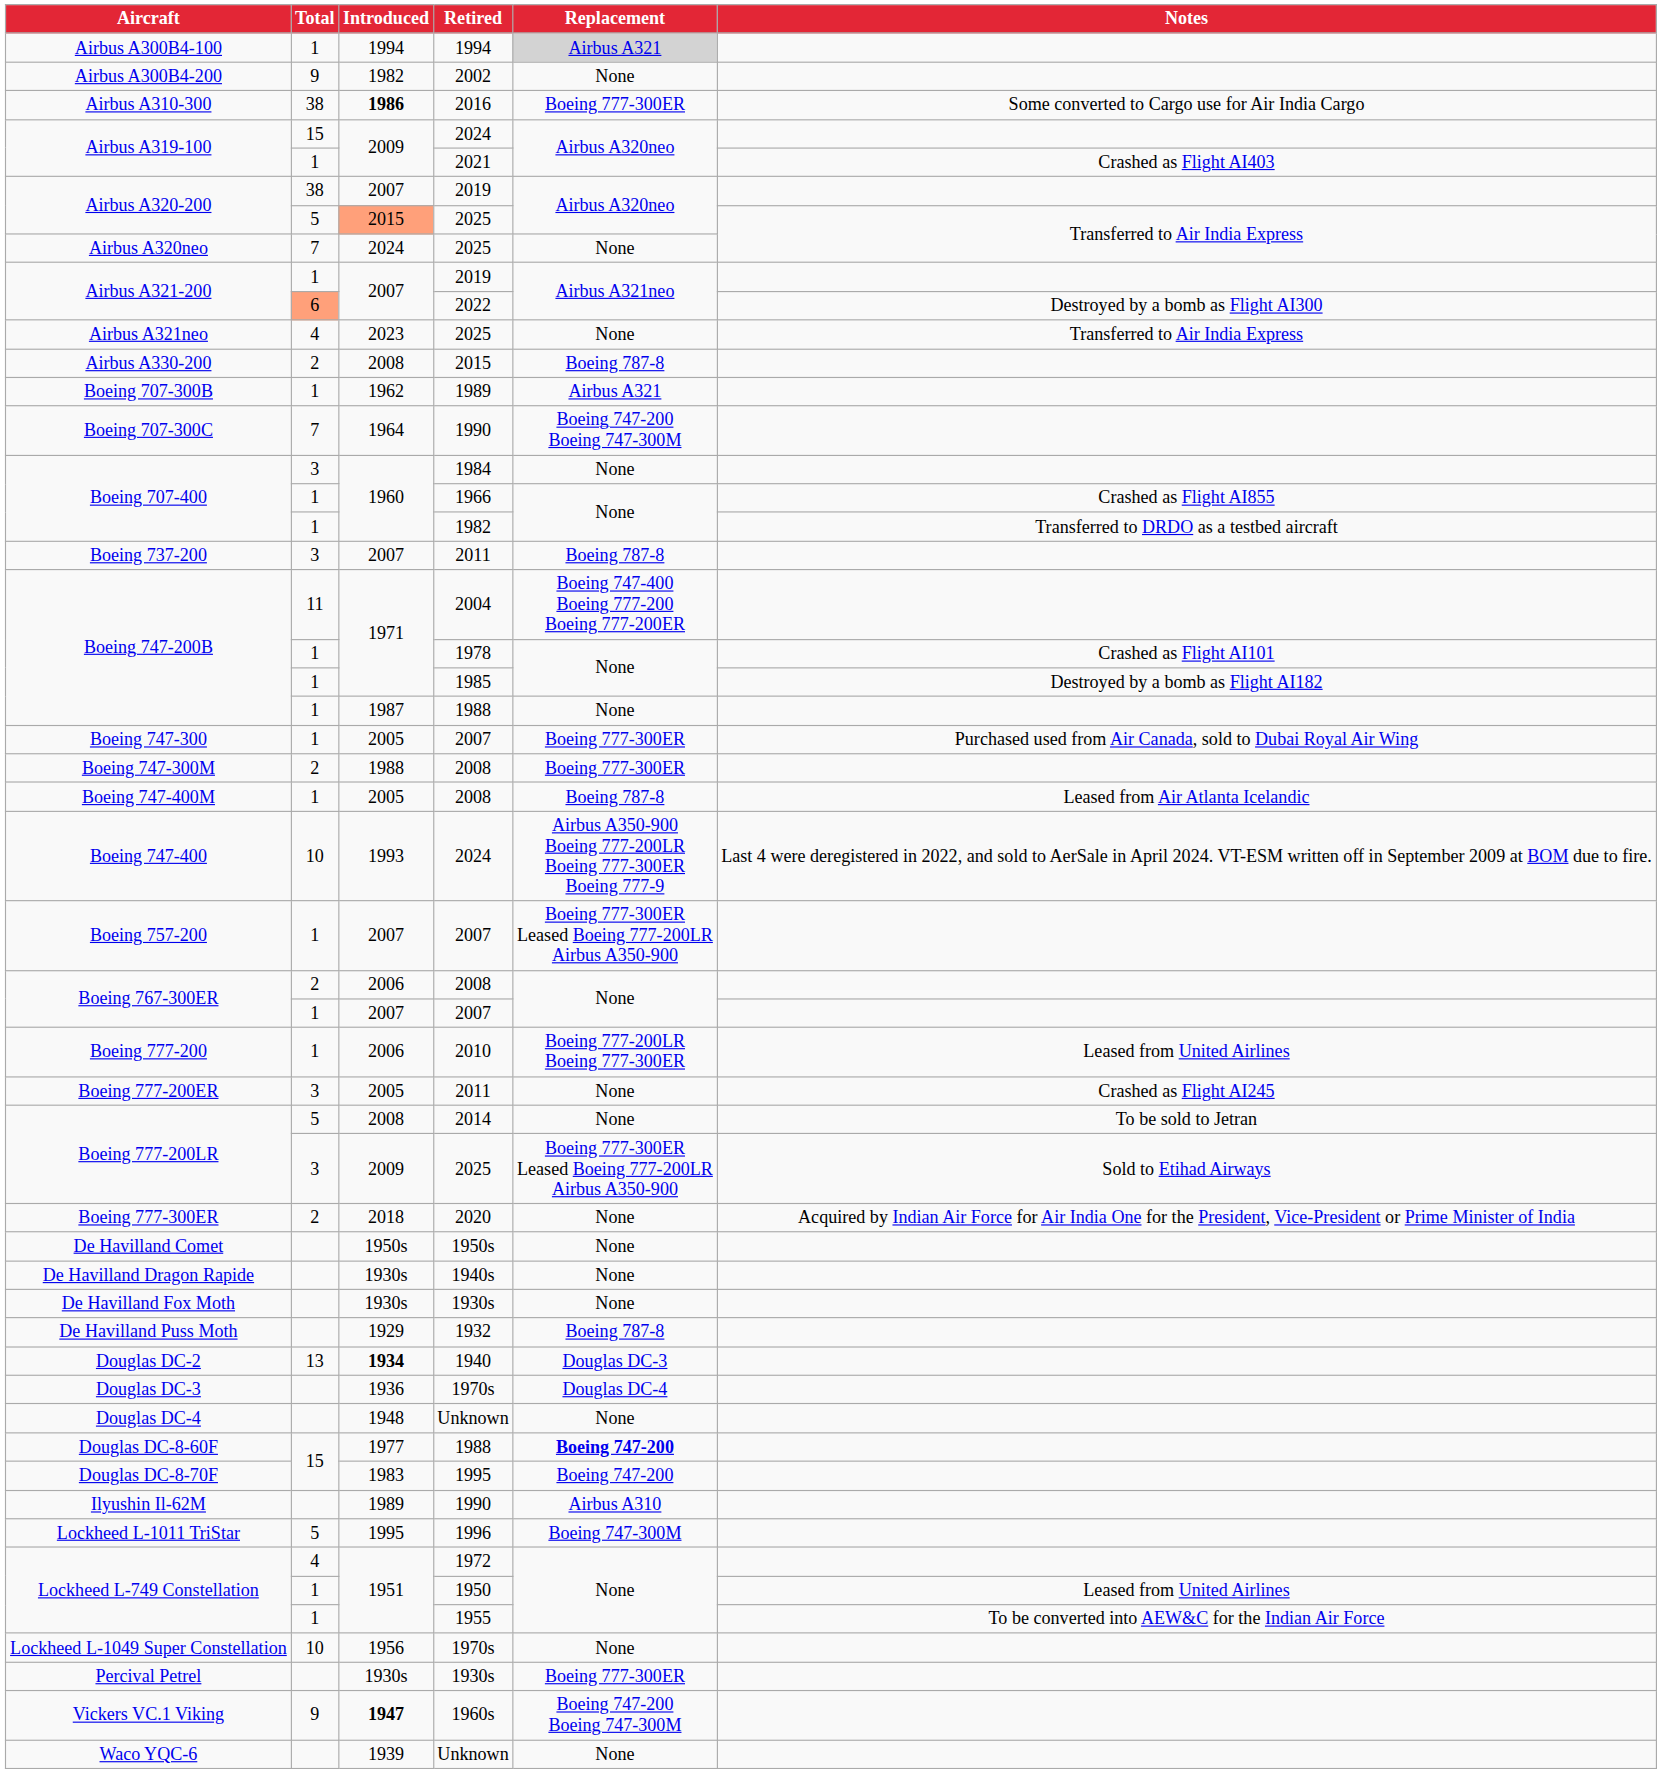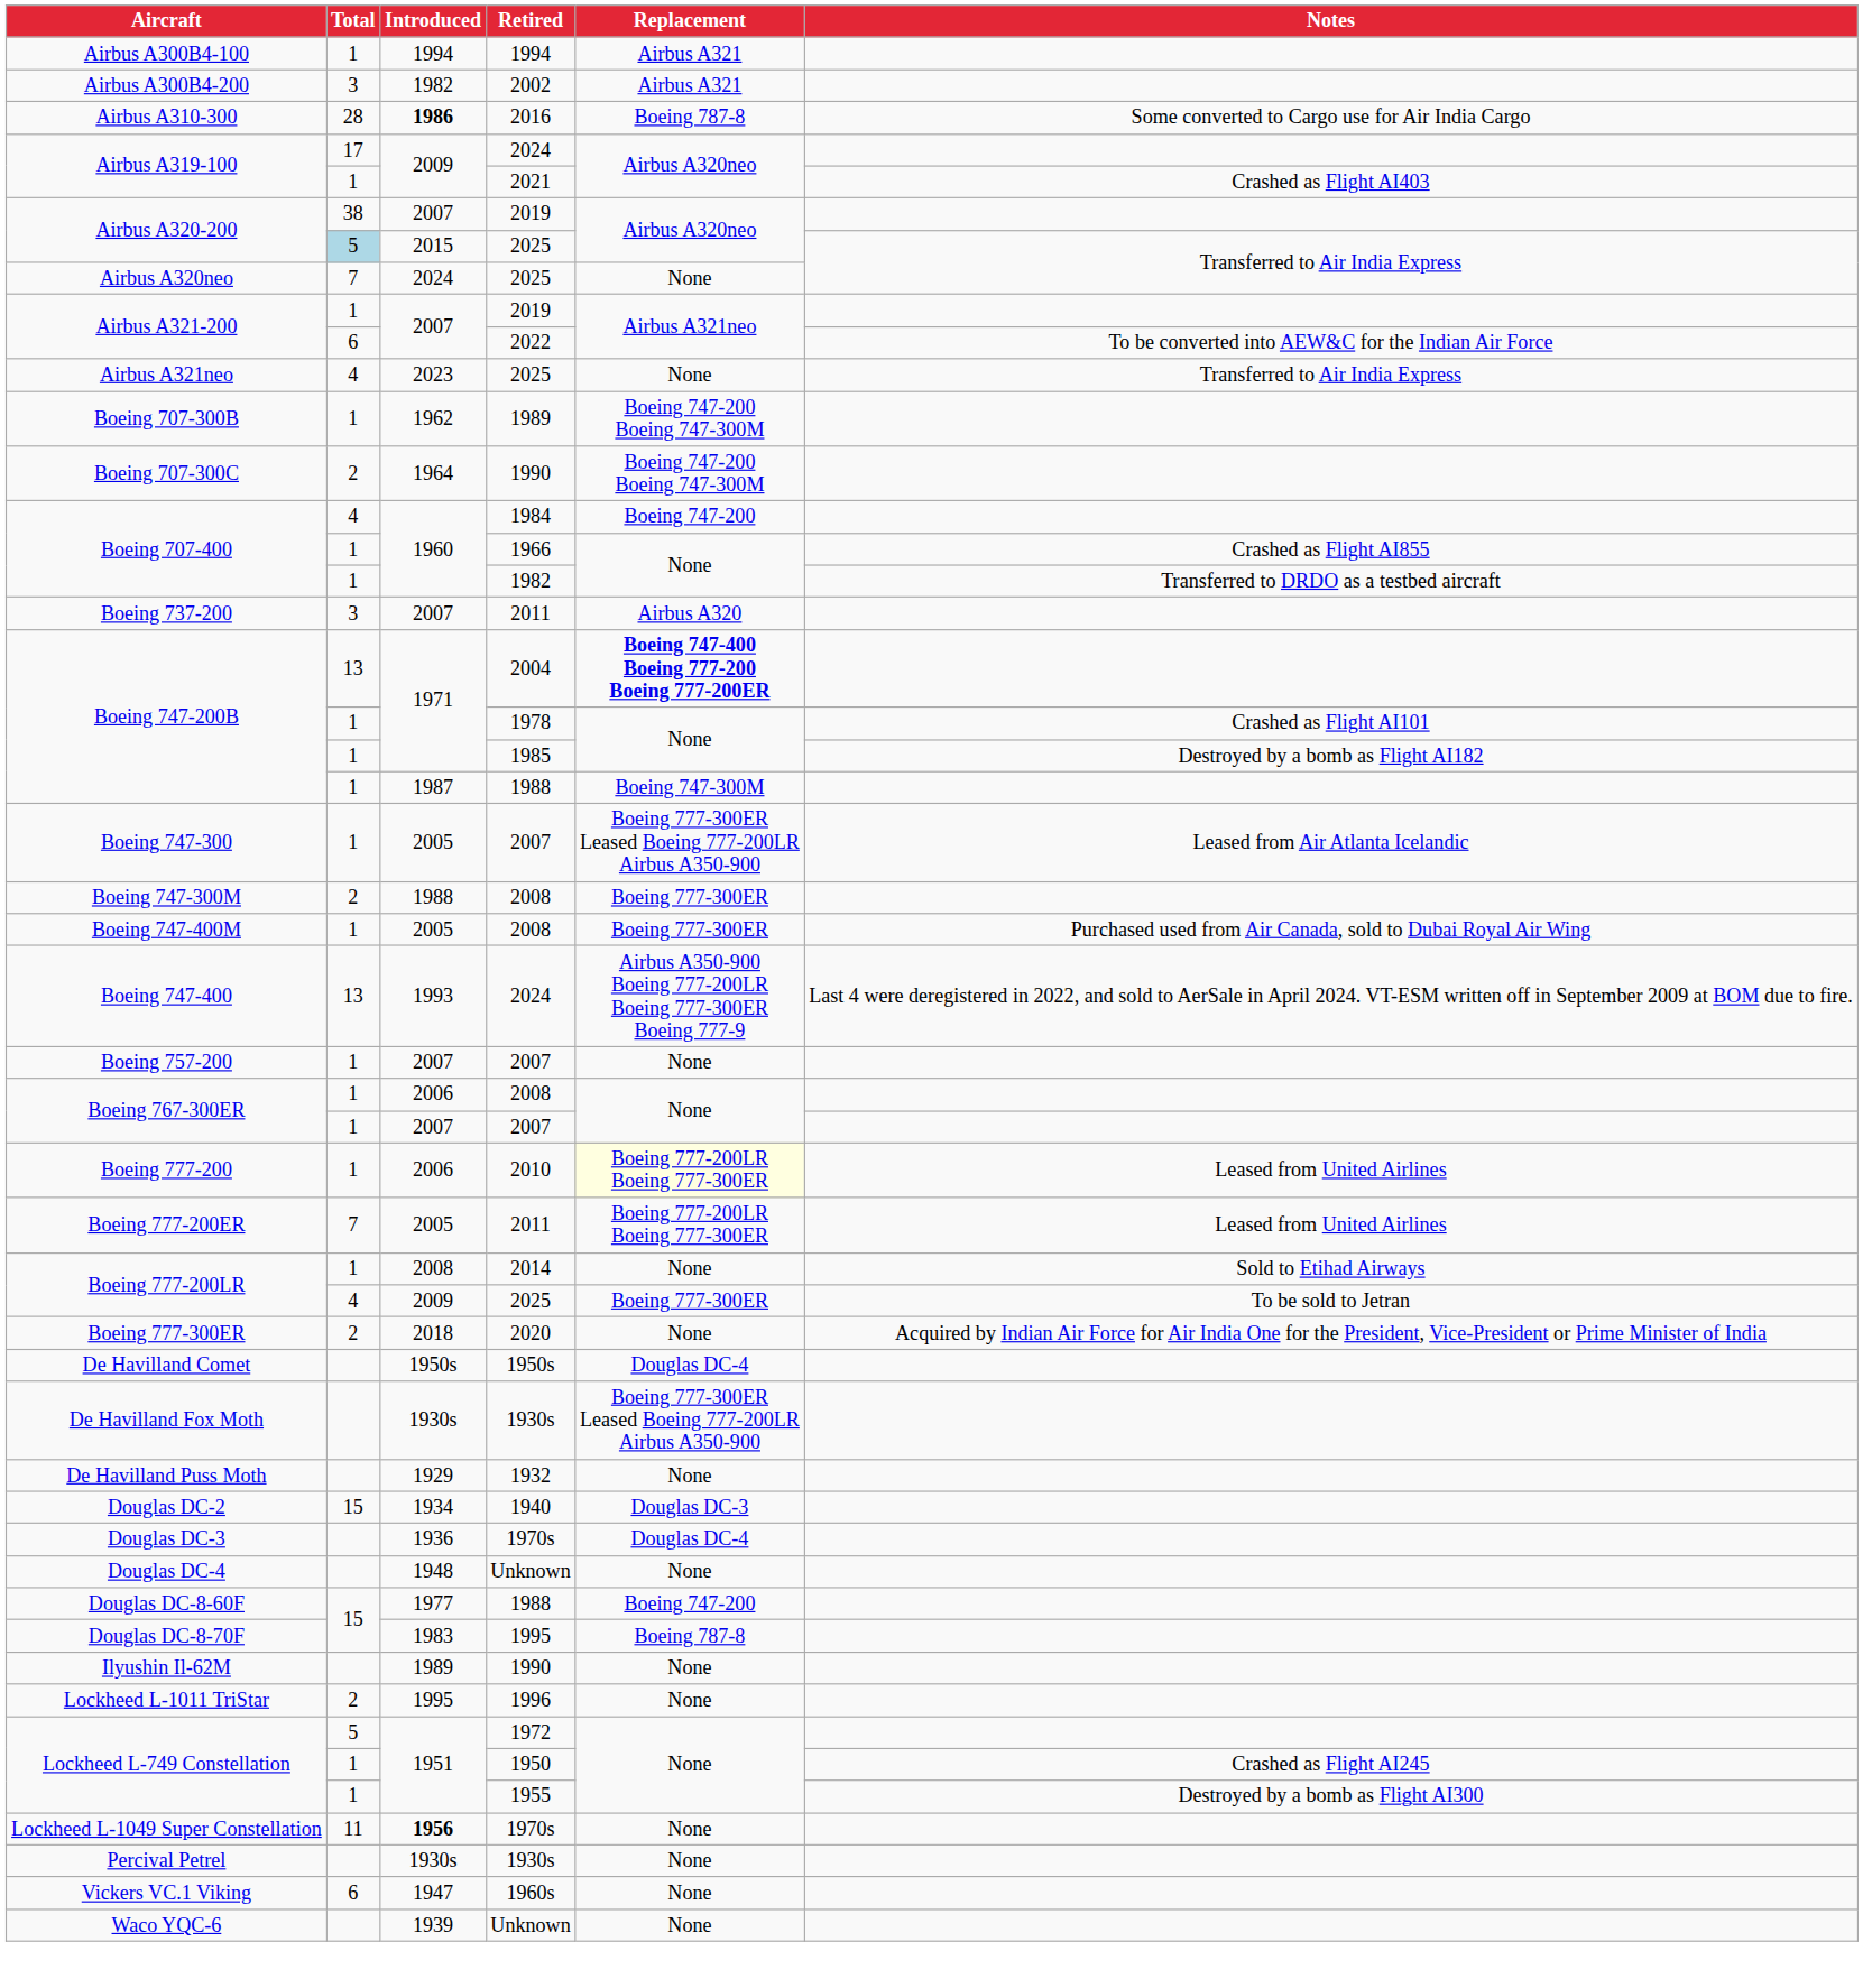Airbus A300B4-100 | Replacement: lightgrey background -> no background
Airbus A300B4-200 | Total: 9 -> 3
Airbus A300B4-200 | Replacement: None -> Airbus A321
Airbus A310-300 | Total: 38 -> 28
Airbus A310-300 | Replacement: Boeing 777-300ER -> Boeing 787-8
Airbus A319-100 / 2024 | Total: 15 -> 17
Airbus A320-200 / 2025 | Total: no background -> lightblue background
Airbus A320-200 / 2025 | Introduced: lightsalmon background -> no background
Airbus A321-200 / 2022 | Total: lightsalmon background -> no background
Airbus A321-200 / 2022 | Notes: Destroyed by a bomb as Flight AI300 -> To be converted into AEW&C for the Indian Air Force
- row: Airbus A330-200 | 2 | 2008 | 2015 | Boeing 787-8
Boeing 707-300B | Replacement: Airbus A321 -> Boeing 747-200 Boeing 747-300M
Boeing 707-300C | Total: 7 -> 2
Boeing 707-400 / 1984 | Total: 3 -> 4
Boeing 707-400 / 1984 | Replacement: None -> Boeing 747-200
Boeing 737-200 | Replacement: Boeing 787-8 -> Airbus A320
Boeing 747-200B / 2004 | Total: 11 -> 13
Boeing 747-200B / 2004 | Replacement: normal -> bold
Boeing 747-200B / 1988 | Replacement: None -> Boeing 747-300M
Boeing 747-300 | Replacement: Boeing 777-300ER -> Boeing 777-300ER Leased Boeing 777-200LR Airbus A350-900
Boeing 747-300 | Notes: Purchased used from Air Canada, sold to Dubai Royal Air Wing -> Leased from Air Atlanta Icelandic
Boeing 747-400M | Replacement: Boeing 787-8 -> Boeing 777-300ER
Boeing 747-400M | Notes: Leased from Air Atlanta Icelandic -> Purchased used from Air Canada, sold to Dubai Royal Air Wing
Boeing 747-400 | Total: 10 -> 13
Boeing 757-200 | Replacement: Boeing 777-300ER Leased Boeing 777-200LR Airbus A350-900 -> None
Boeing 767-300ER / 2008 | Total: 2 -> 1
Boeing 777-200 | Replacement: no background -> lightyellow background
Boeing 777-200ER | Total: 3 -> 7
Boeing 777-200ER | Replacement: None -> Boeing 777-200LR Boeing 777-300ER
Boeing 777-200ER | Notes: Crashed as Flight AI245 -> Leased from United Airlines
Boeing 777-200LR / 2014 | Total: 5 -> 1
Boeing 777-200LR / 2014 | Notes: To be sold to Jetran -> Sold to Etihad Airways
Boeing 777-200LR / 2025 | Total: 3 -> 4
Boeing 777-200LR / 2025 | Replacement: Boeing 777-300ER Leased Boeing 777-200LR Airbus A350-900 -> Boeing 777-300ER
Boeing 777-200LR / 2025 | Notes: Sold to Etihad Airways -> To be sold to Jetran
De Havilland Comet | Replacement: None -> Douglas DC-4
- row: De Havilland Dragon Rapide | 1930s | 1940s | None
De Havilland Fox Moth | Replacement: None -> Boeing 777-300ER Leased Boeing 777-200LR Airbus A350-900
De Havilland Puss Moth | Replacement: Boeing 787-8 -> None
Douglas DC-2 | Total: 13 -> 15
Douglas DC-2 | Introduced: bold -> normal
Douglas DC-8-60F | Replacement: bold -> normal
Douglas DC-8-70F | Replacement: Boeing 747-200 -> Boeing 787-8
Ilyushin Il-62M | Replacement: Airbus A310 -> None
Lockheed L-1011 TriStar | Total: 5 -> 2
Lockheed L-1011 TriStar | Replacement: Boeing 747-300M -> None
Lockheed L-749 Constellation / 1972 | Total: 4 -> 5
Lockheed L-749 Constellation / 1950 | Notes: Leased from United Airlines -> Crashed as Flight AI245
Lockheed L-749 Constellation / 1955 | Notes: To be converted into AEW&C for the Indian Air Force -> Destroyed by a bomb as Flight AI300
Lockheed L-1049 Super Constellation | Total: 10 -> 11
Lockheed L-1049 Super Constellation | Introduced: normal -> bold
Percival Petrel | Replacement: Boeing 777-300ER -> None
Vickers VC.1 Viking | Total: 9 -> 6
Vickers VC.1 Viking | Introduced: bold -> normal
Vickers VC.1 Viking | Replacement: Boeing 747-200 Boeing 747-300M -> None
